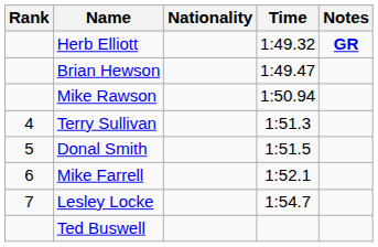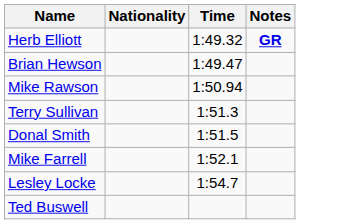- column: Rank | 4 | 5 | 6 | 7
